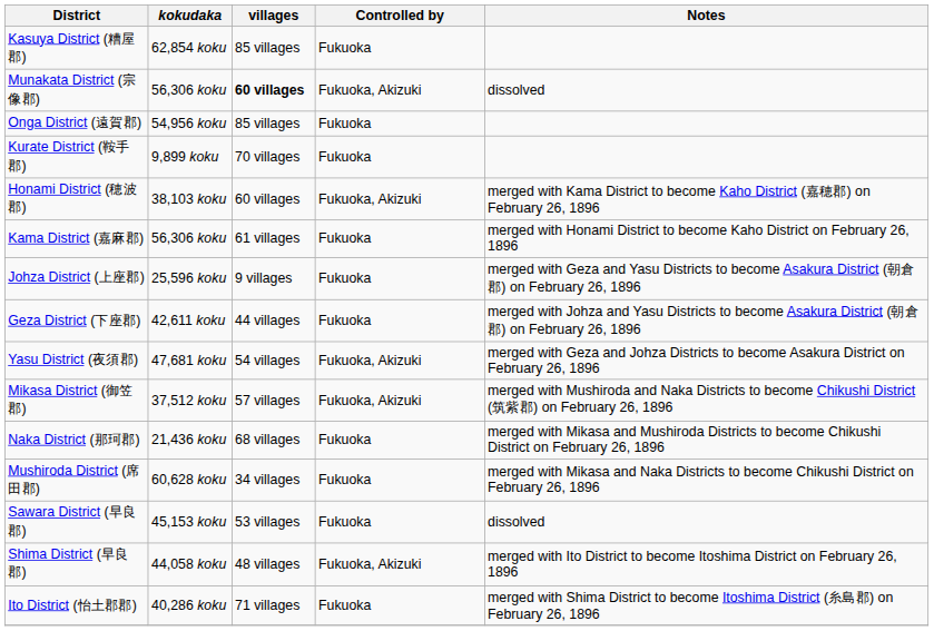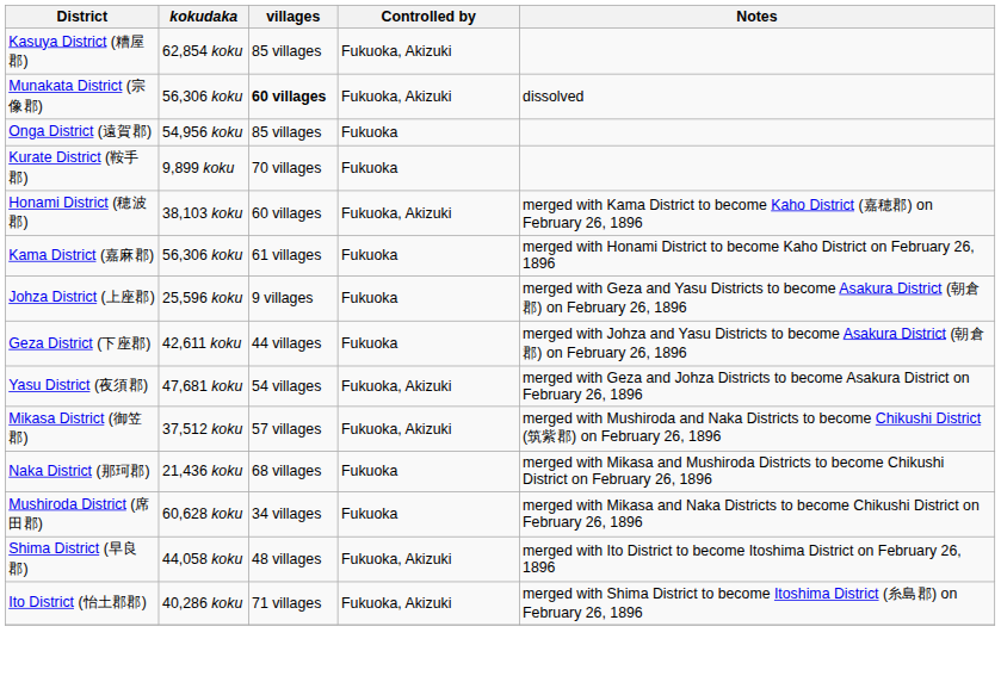Kasuya District (糟屋郡) | Controlled by: Fukuoka -> Fukuoka, Akizuki
- row: Sawara District (早良郡) | 45,153 koku | 53 villages | Fukuoka | dissolved
Ito District (怡土郡郡) | Controlled by: Fukuoka -> Fukuoka, Akizuki
